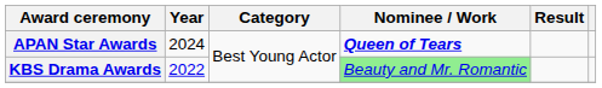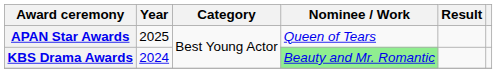APAN Star Awards | Year: 2024 -> 2025
APAN Star Awards | Nominee / Work: bold -> normal
KBS Drama Awards | Year: 2022 -> 2024
